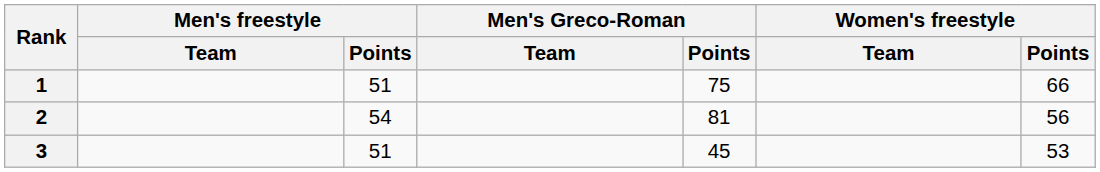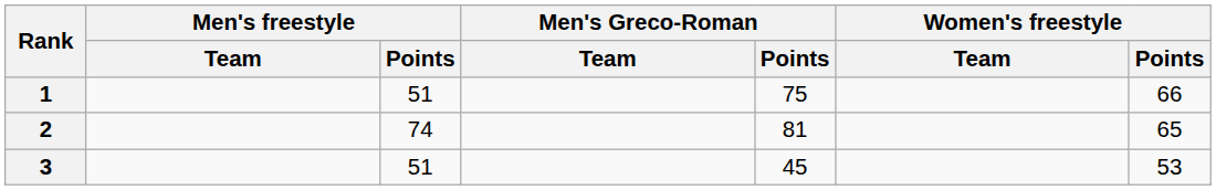2 | Men's freestyle / Points: 54 -> 74
2 | Women's freestyle / Points: 56 -> 65
